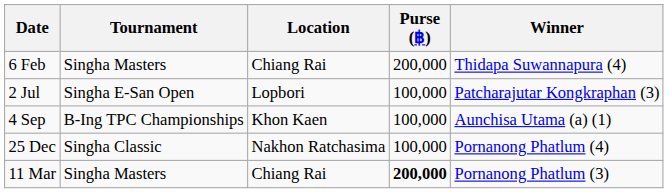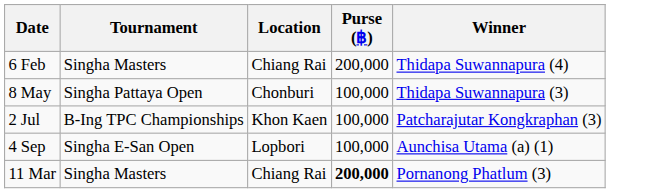+ row: 8 May | Singha Pattaya Open | Chonburi | 100,000 | Thidapa Suwannapura (3)
2 Jul | Tournament: Singha E-San Open -> B-Ing TPC Championships
2 Jul | Location: Lopbori -> Khon Kaen
4 Sep | Tournament: B-Ing TPC Championships -> Singha E-San Open
4 Sep | Location: Khon Kaen -> Lopbori
- row: 25 Dec | Singha Classic | Nakhon Ratchasima | 100,000 | Pornanong Phatlum (4)
